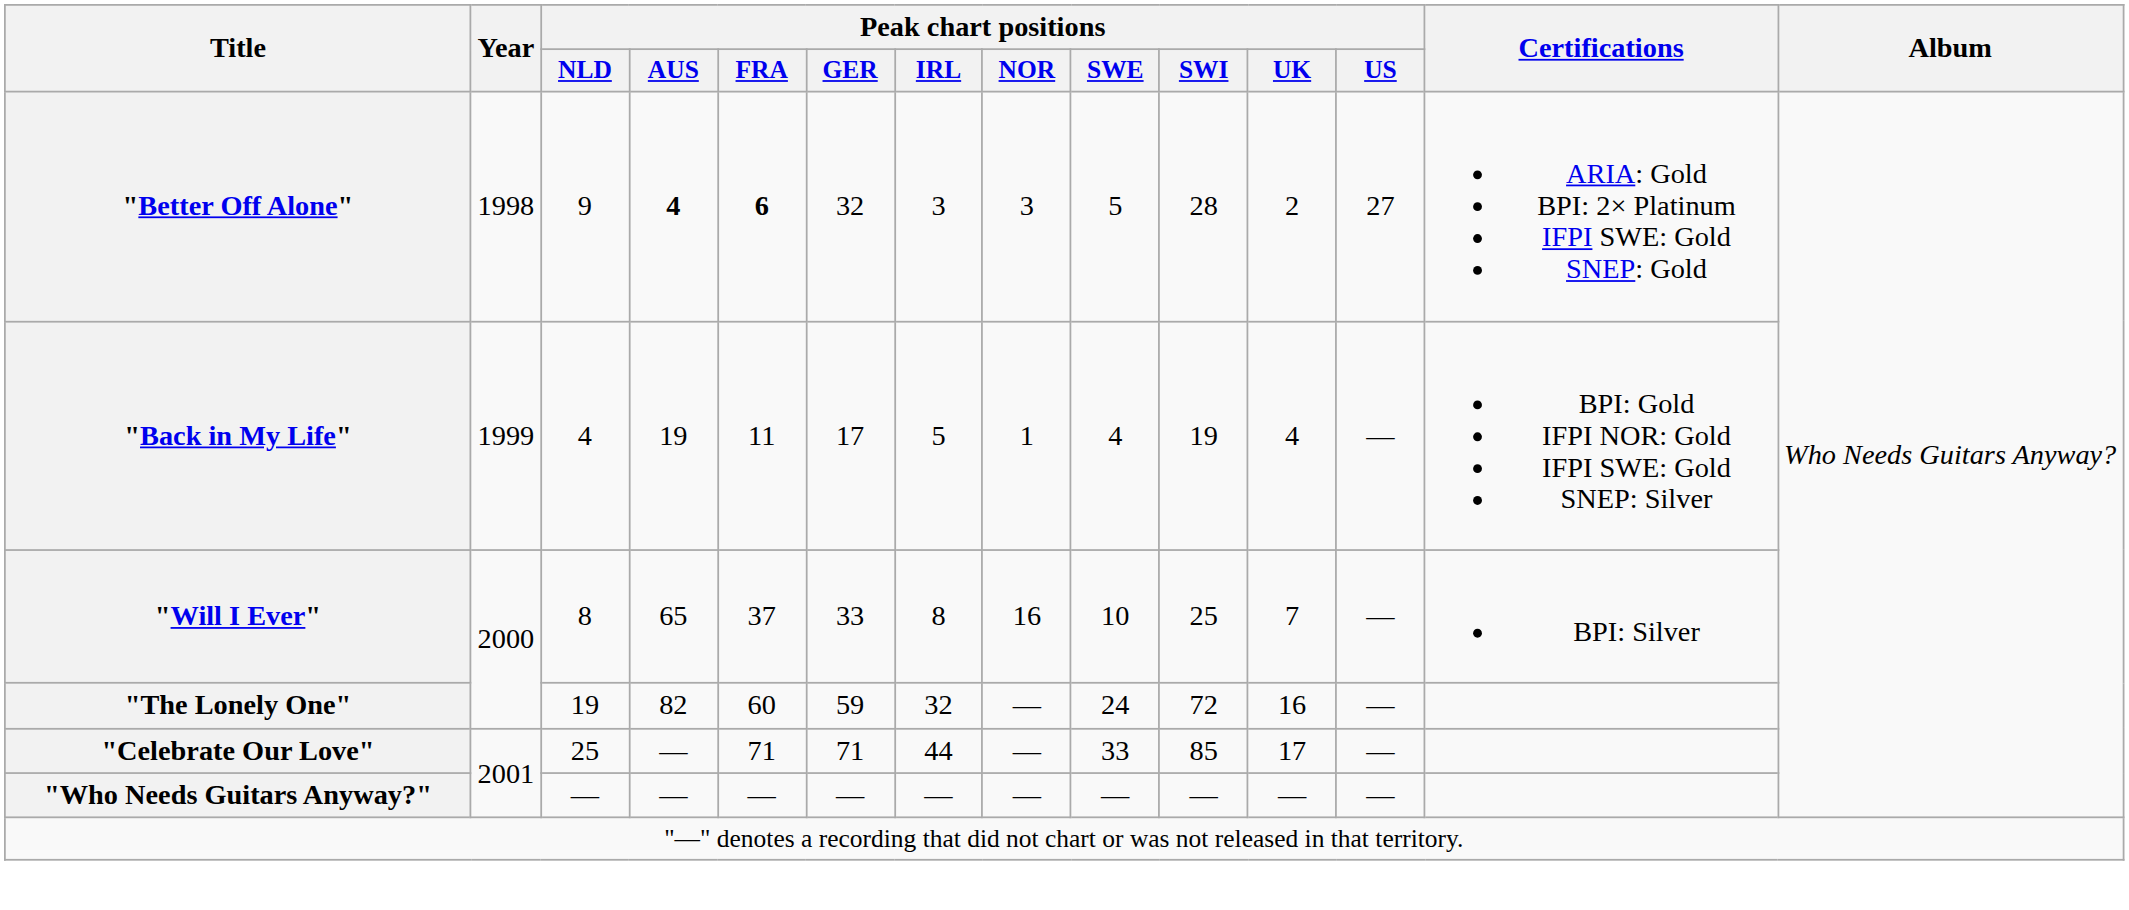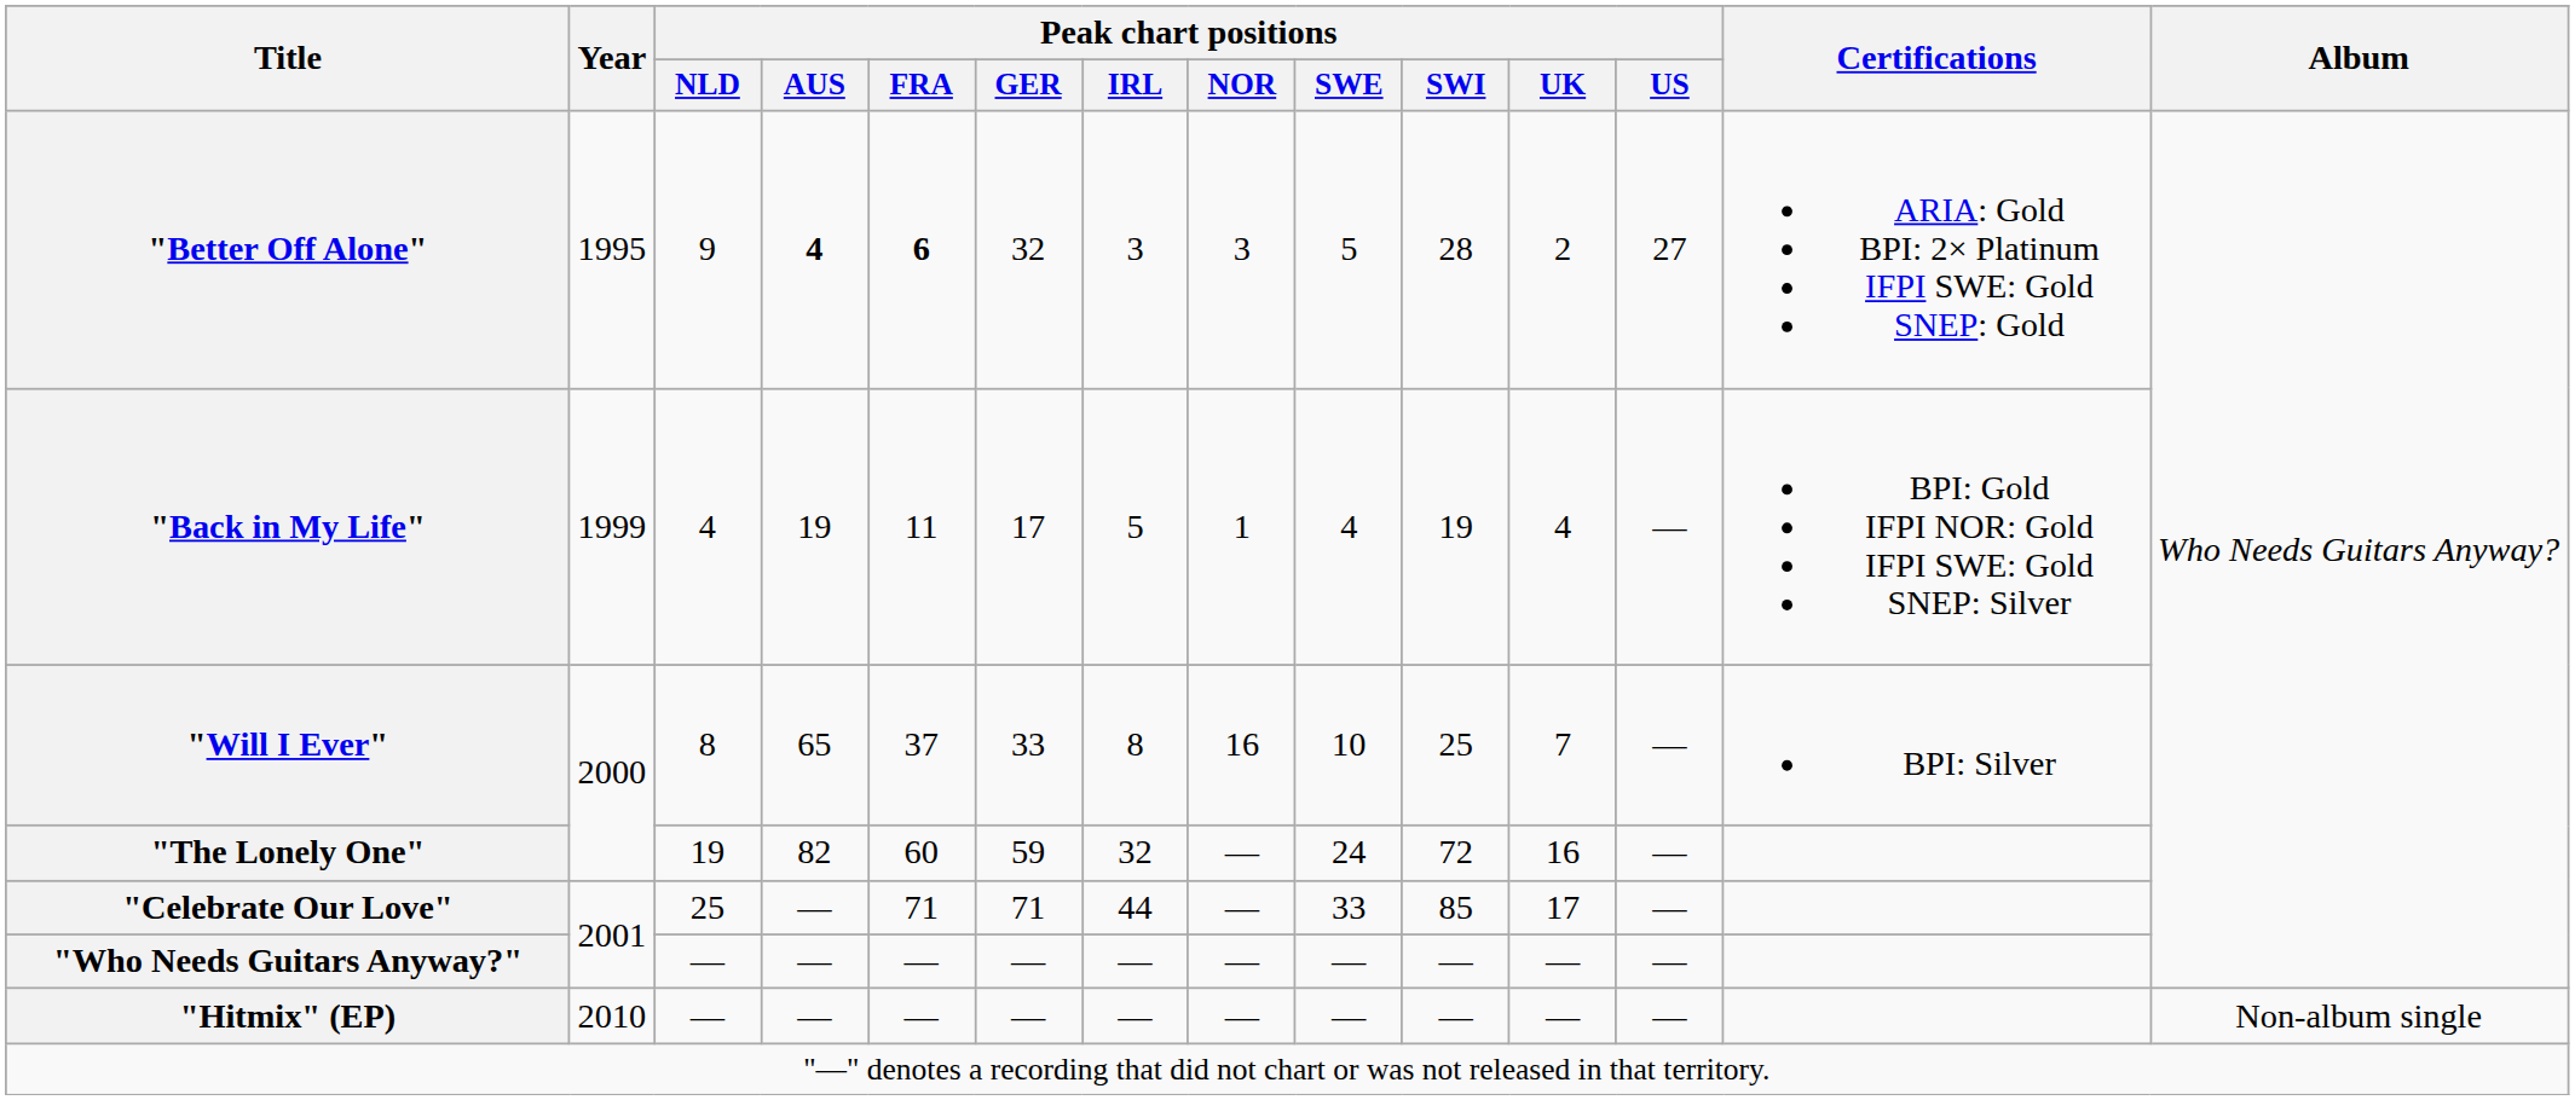"Better Off Alone" | Year: 1998 -> 1995
+ row: "Hitmix" (EP) | 2010 | — | — | — | — | — | — | — | — | — | — | Non-album single
